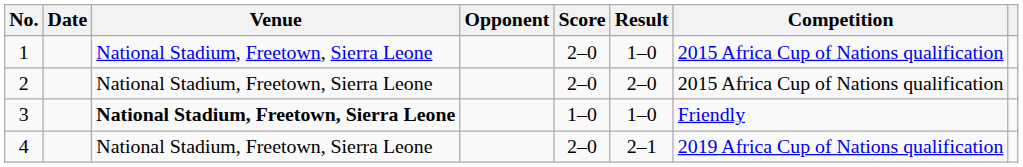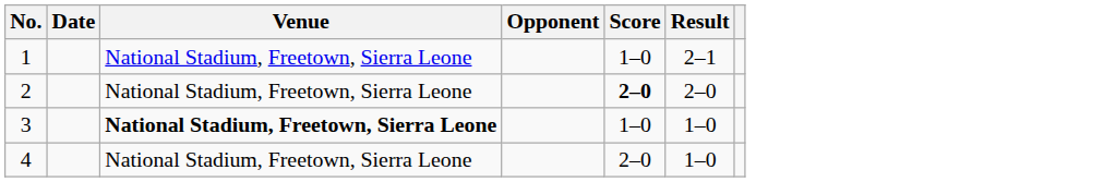- column: Competition | 2015 Africa Cup of Nations qualification | 2015 Africa Cup of Nations qualification | Friendly | 2019 Africa Cup of Nations qualification
1 | Score: 2–0 -> 1–0
1 | Result: 1–0 -> 2–1
2 | Score: normal -> bold
4 | Result: 2–1 -> 1–0
